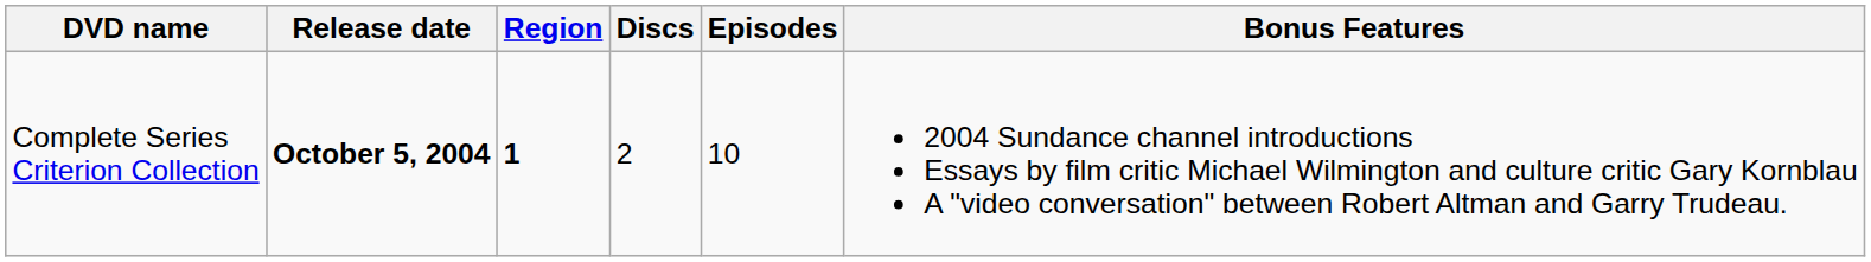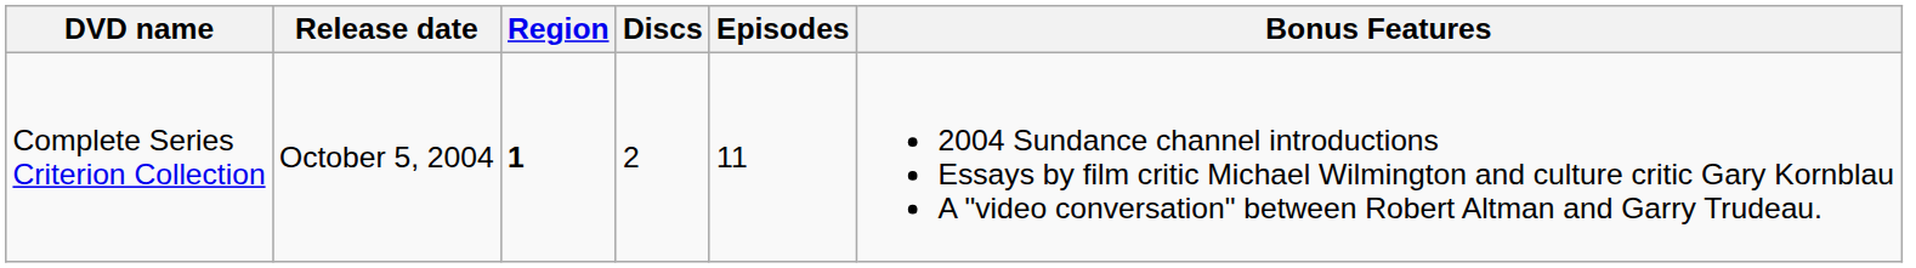Complete Series Criterion Collection | Release date: bold -> normal
Complete Series Criterion Collection | Episodes: 10 -> 11
